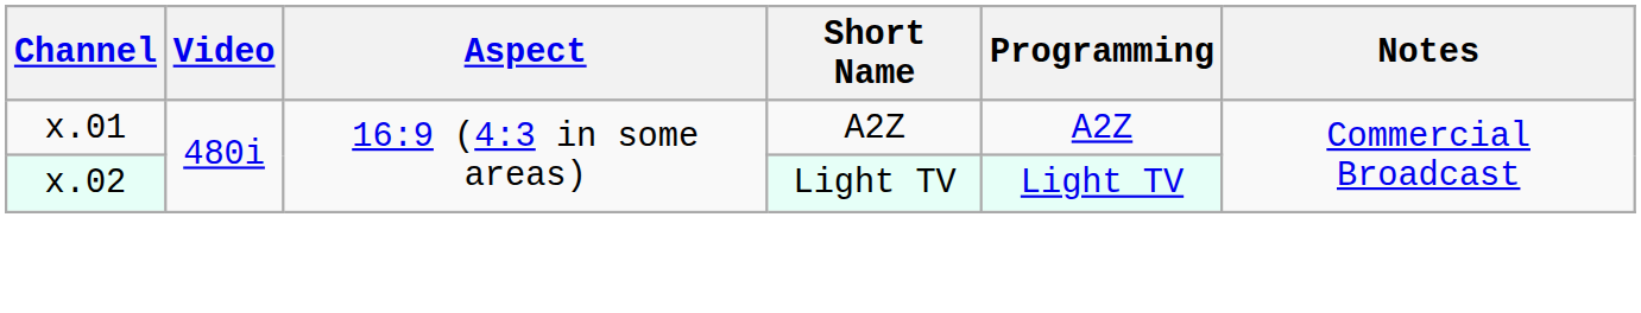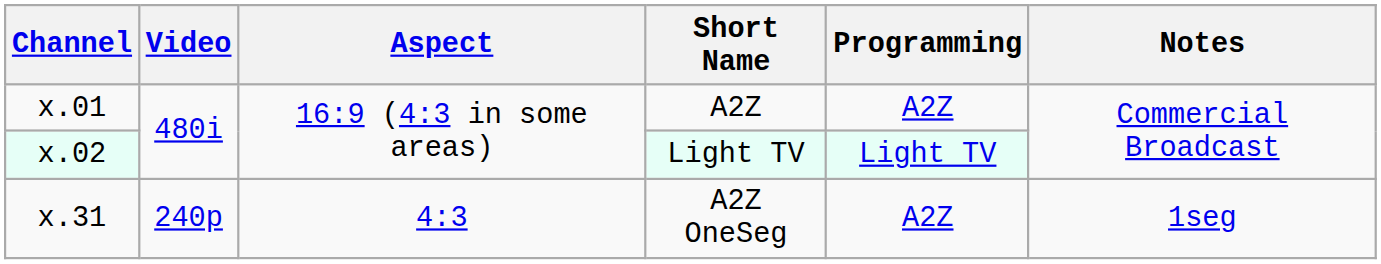+ row: x.31 | 240p | 4:3 | A2Z OneSeg | A2Z | 1seg
